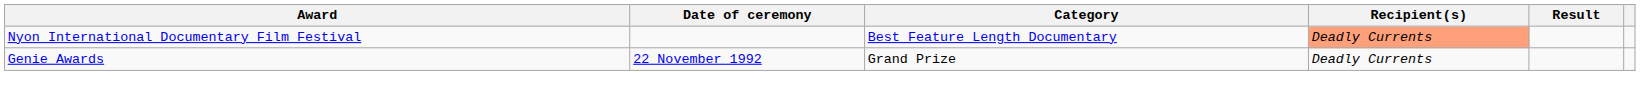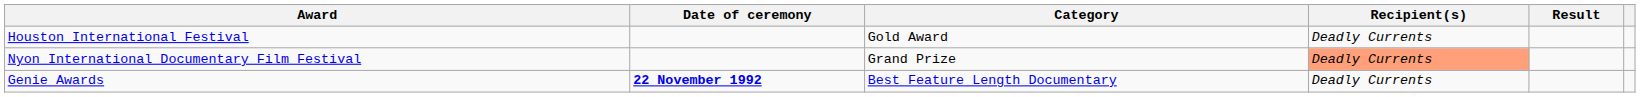+ row: Houston International Festival | Gold Award | Deadly Currents
Nyon International Documentary Film Festival | Category: Best Feature Length Documentary -> Grand Prize
Genie Awards | Date of ceremony: normal -> bold
Genie Awards | Category: Grand Prize -> Best Feature Length Documentary
